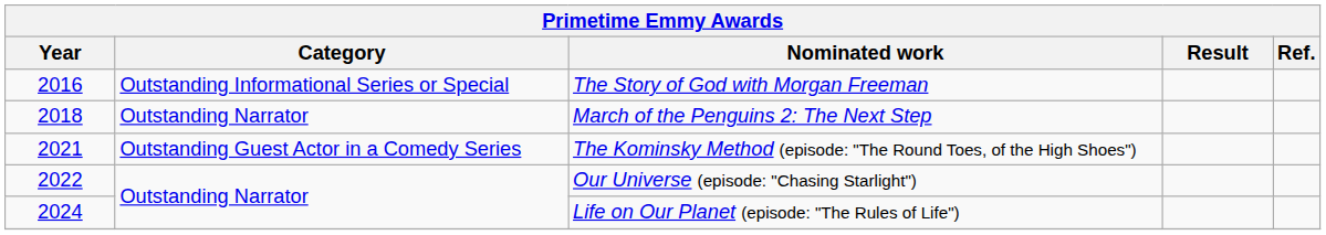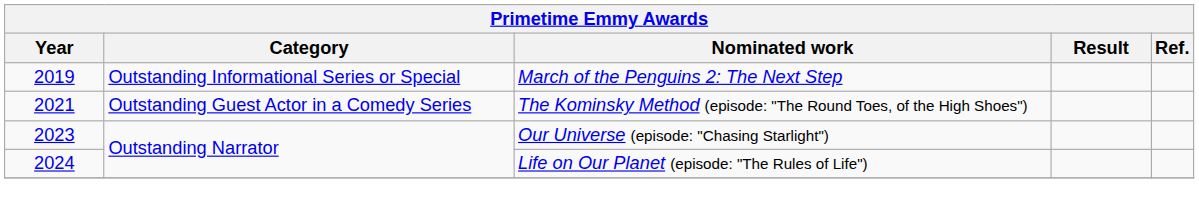- row: 2016 | Outstanding Informational Series or Special | The Story of God with Morgan Freeman
March of the Penguins 2: The Next Step | Year: 2018 -> 2019
March of the Penguins 2: The Next Step | Category: Outstanding Narrator -> Outstanding Informational Series or Special
Our Universe (episode: "Chasing Starlight") | Year: 2022 -> 2023
